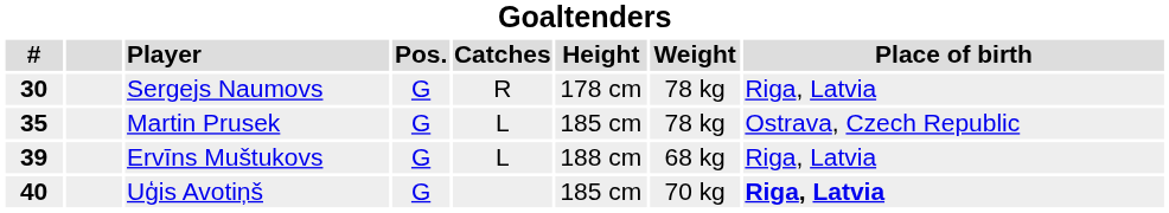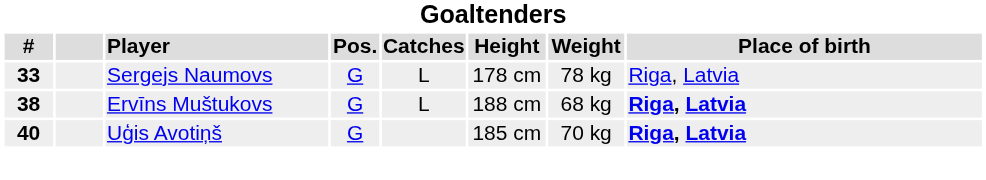Sergejs Naumovs | #: 30 -> 33
Sergejs Naumovs | Catches: R -> L
- row: 35 | Martin Prusek | G | L | 185 cm | 78 kg | Ostrava, Czech Republic
Ervīns Muštukovs | #: 39 -> 38
Ervīns Muštukovs | Place of birth: normal -> bold
